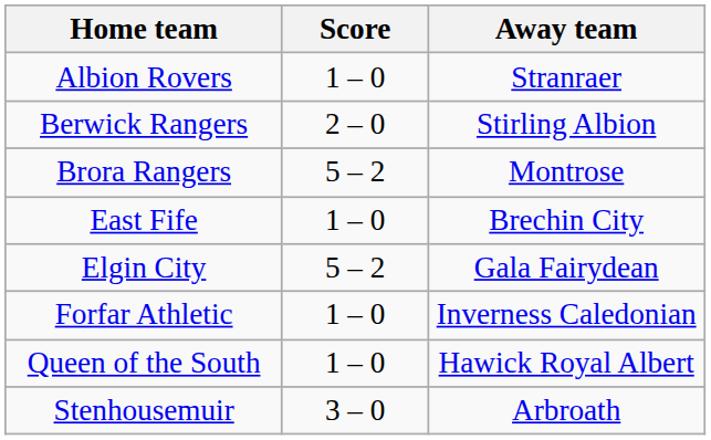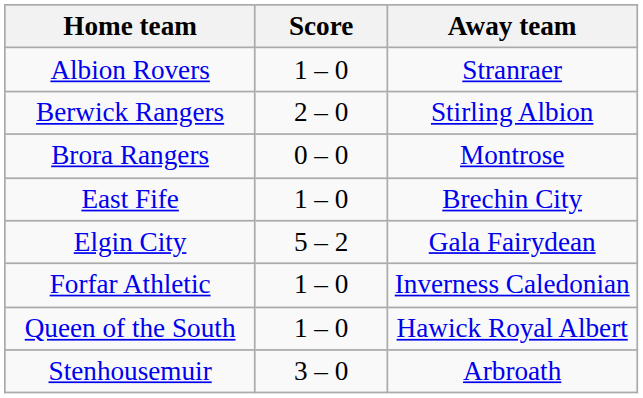Brora Rangers | Score: 5 – 2 -> 0 – 0
